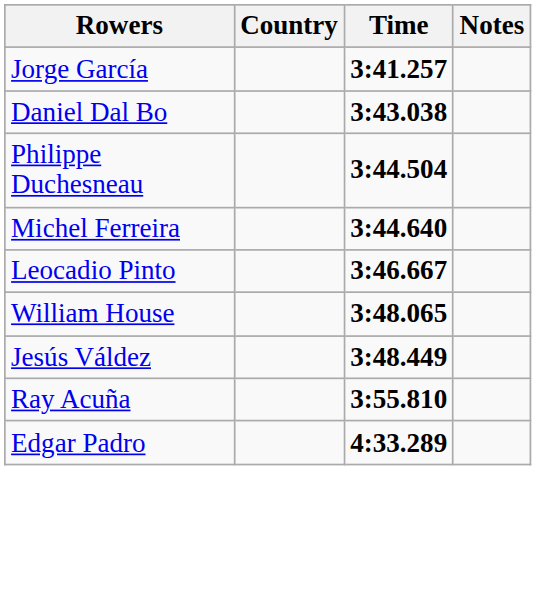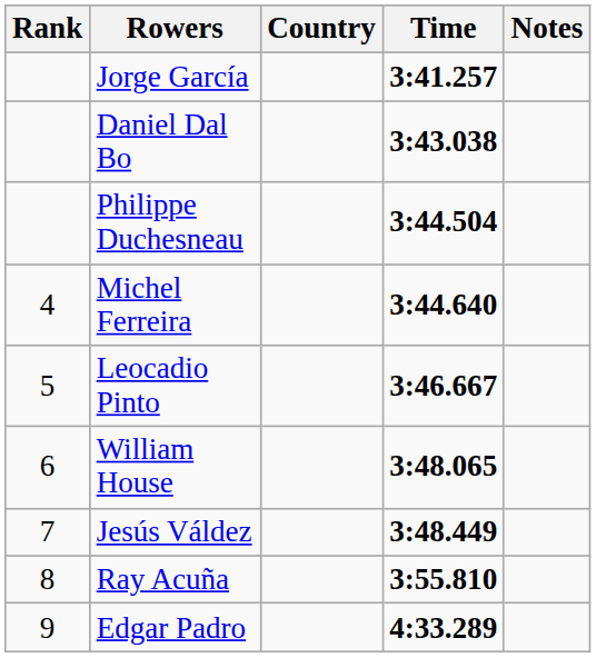+ column: Rank | 4 | 5 | 6 | 7 | 8 | 9
